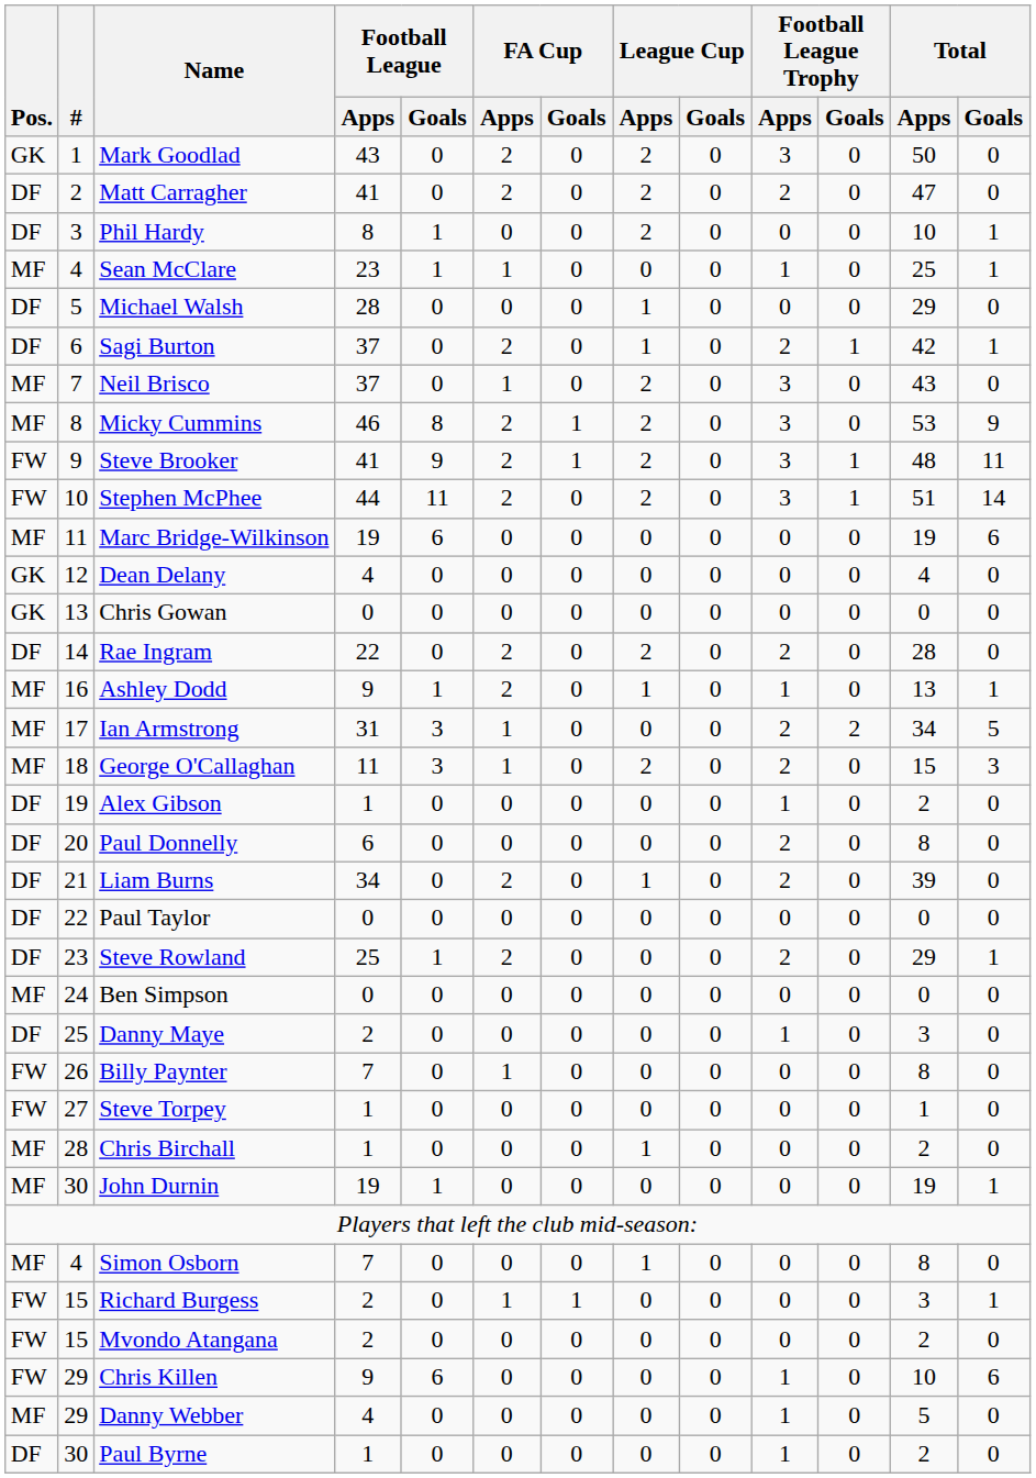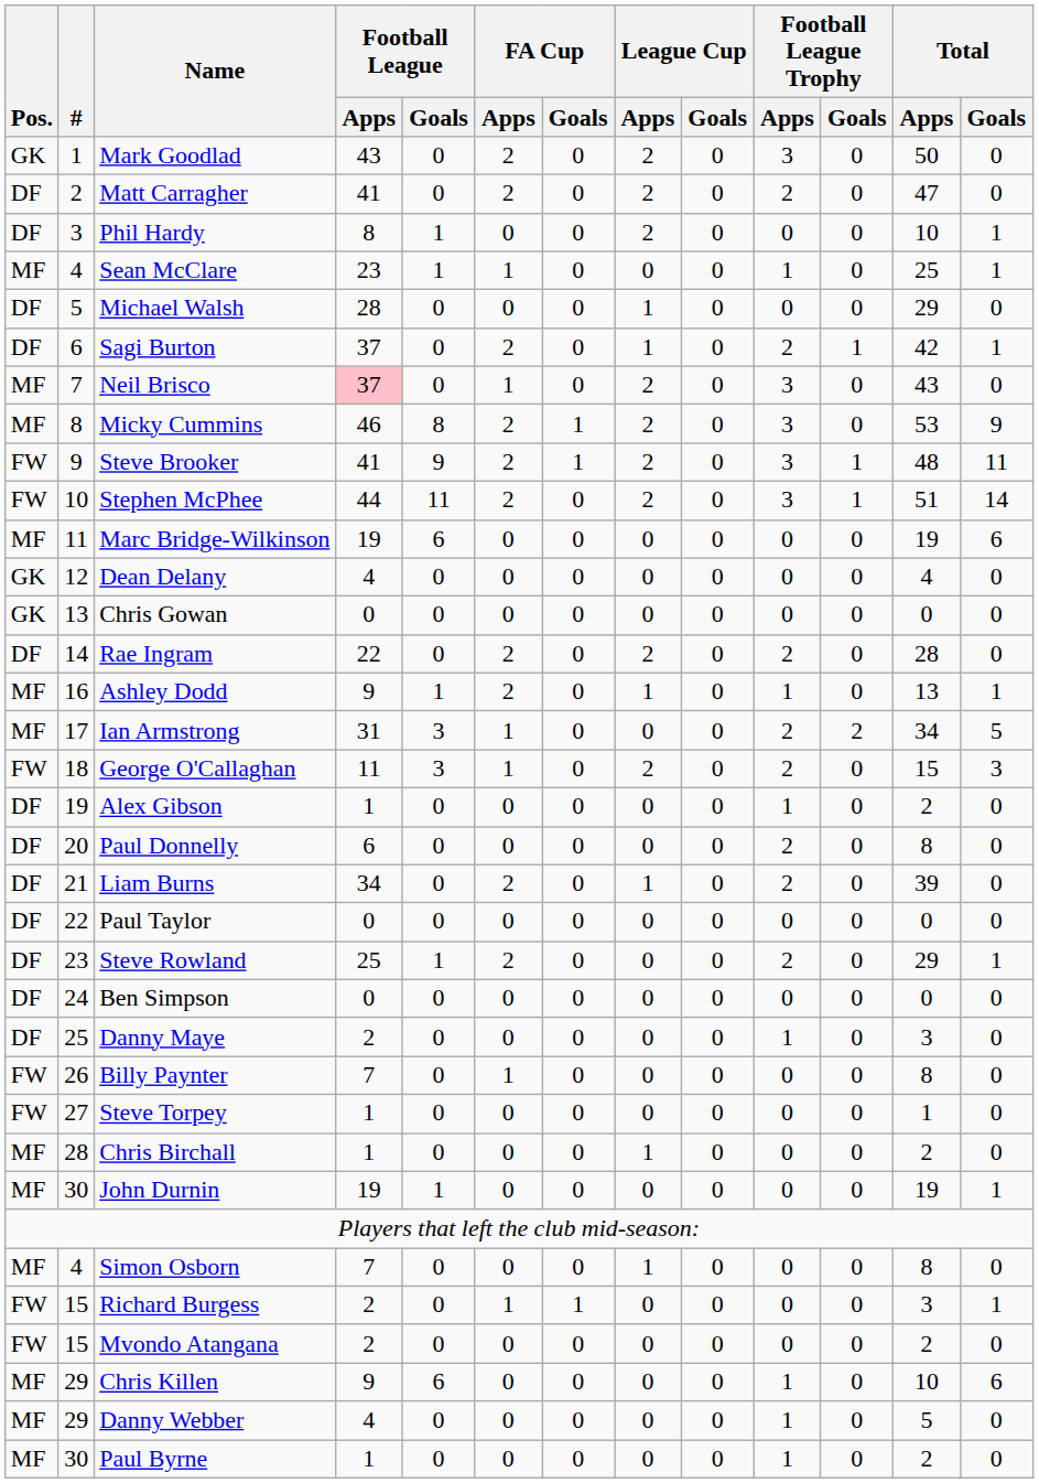Neil Brisco | Football League / Apps: no background -> pink background
George O'Callaghan | Pos.: MF -> FW
Ben Simpson | Pos.: MF -> DF
Chris Killen | Pos.: FW -> MF
Paul Byrne | Pos.: DF -> MF
